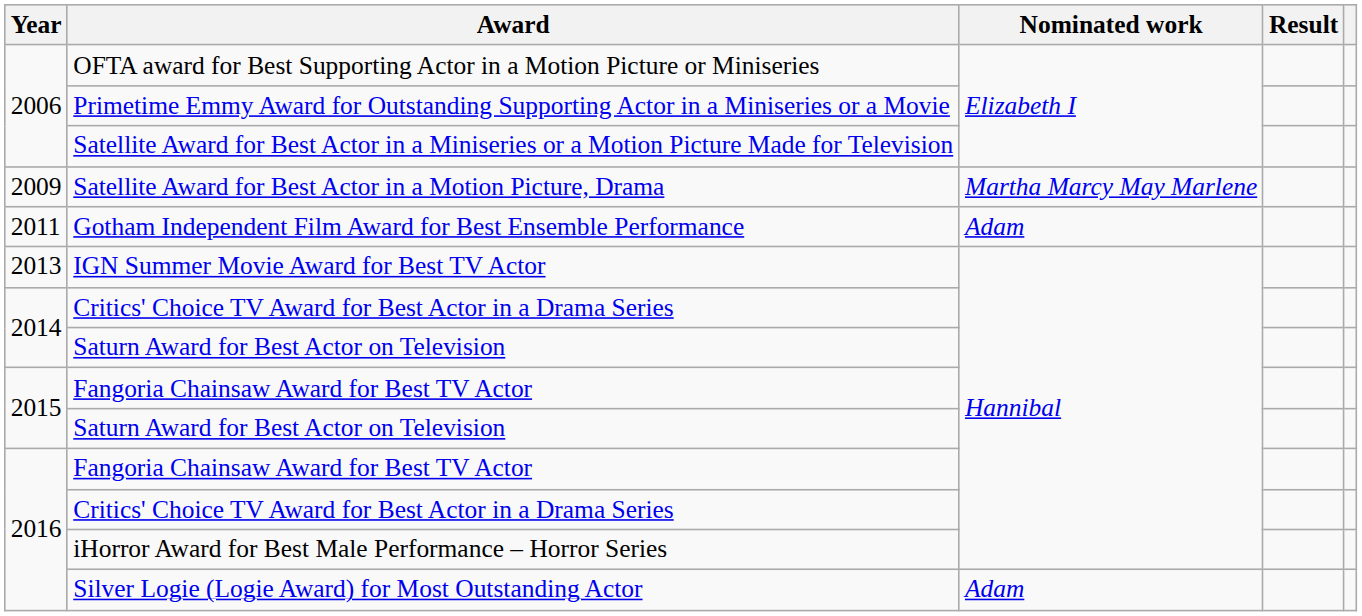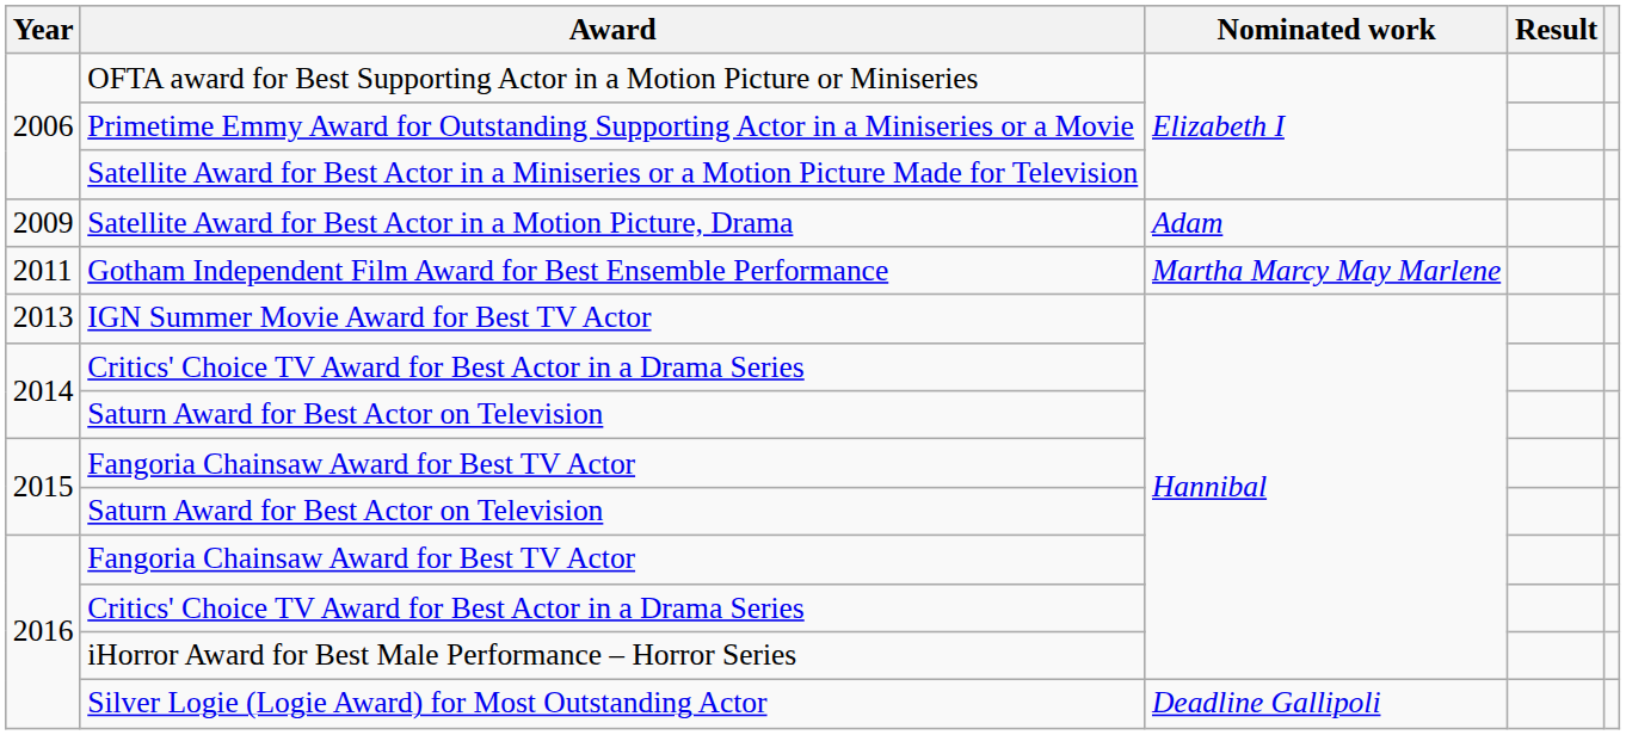Satellite Award for Best Actor in a Motion Picture, Drama | Nominated work: Martha Marcy May Marlene -> Adam
Gotham Independent Film Award for Best Ensemble Performance | Nominated work: Adam -> Martha Marcy May Marlene
Silver Logie (Logie Award) for Most Outstanding Actor | Nominated work: Adam -> Deadline Gallipoli
